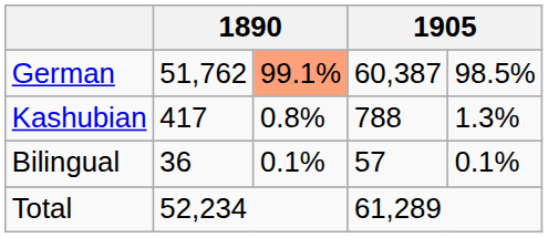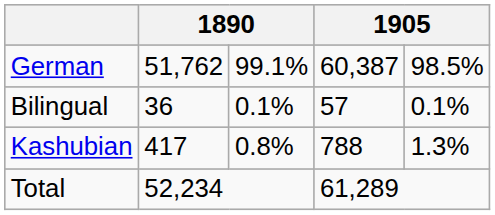German | column 3: lightsalmon background -> no background
rows swapped: Kashubian <-> Bilingual
